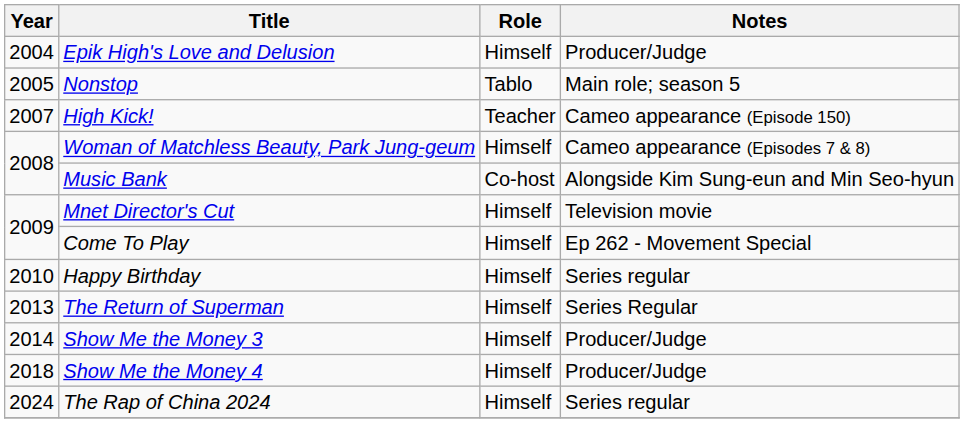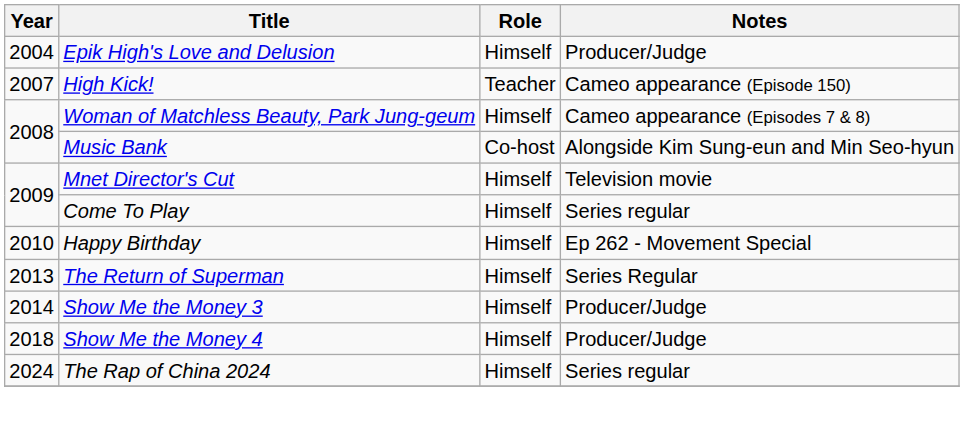- row: 2005 | Nonstop | Tablo | Main role; season 5
Come To Play | Notes: Ep 262 - Movement Special -> Series regular
Happy Birthday | Notes: Series regular -> Ep 262 - Movement Special
